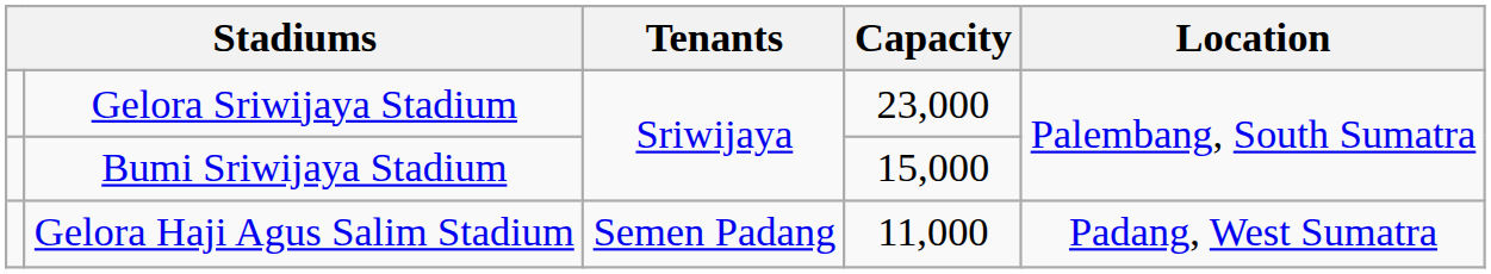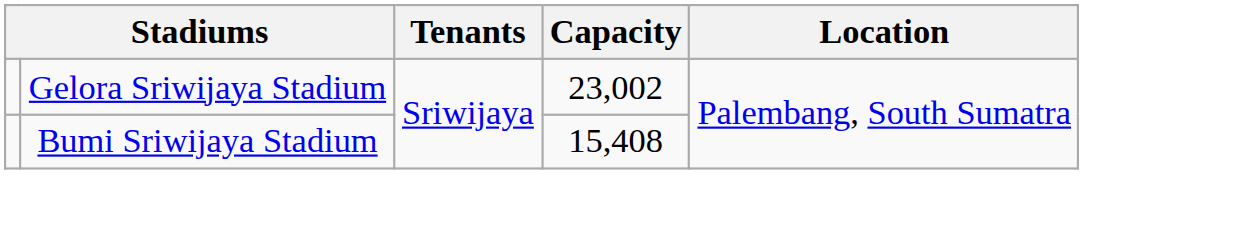Gelora Sriwijaya Stadium | Capacity: 23,000 -> 23,002
Bumi Sriwijaya Stadium | Capacity: 15,000 -> 15,408
- row: Gelora Haji Agus Salim Stadium | Semen Padang | 11,000 | Padang, West Sumatra
